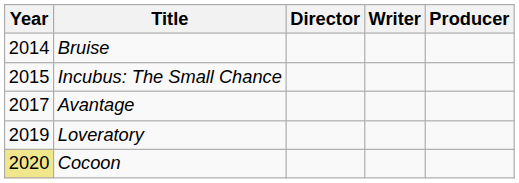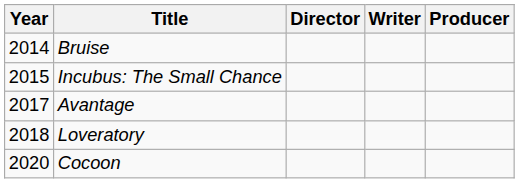Loveratory | Year: 2019 -> 2018
Cocoon | Year: khaki background -> no background
